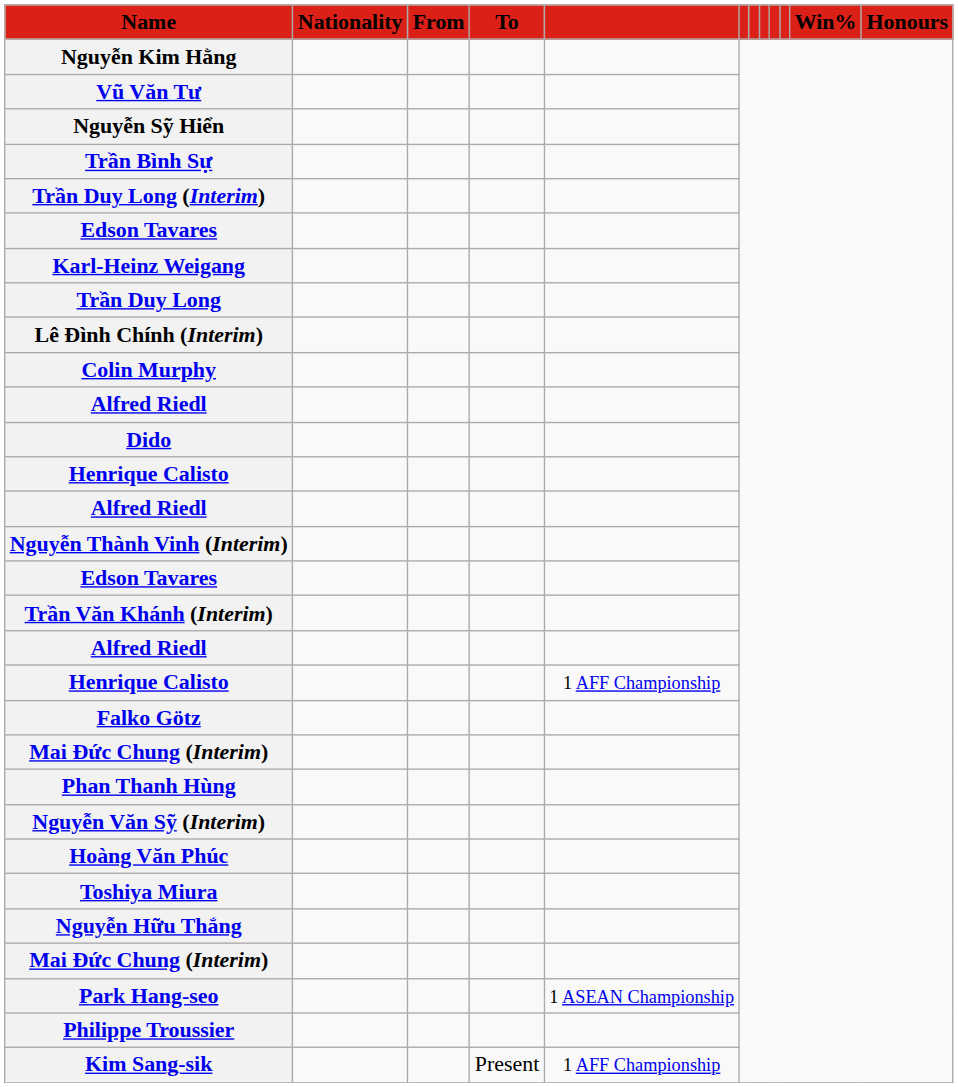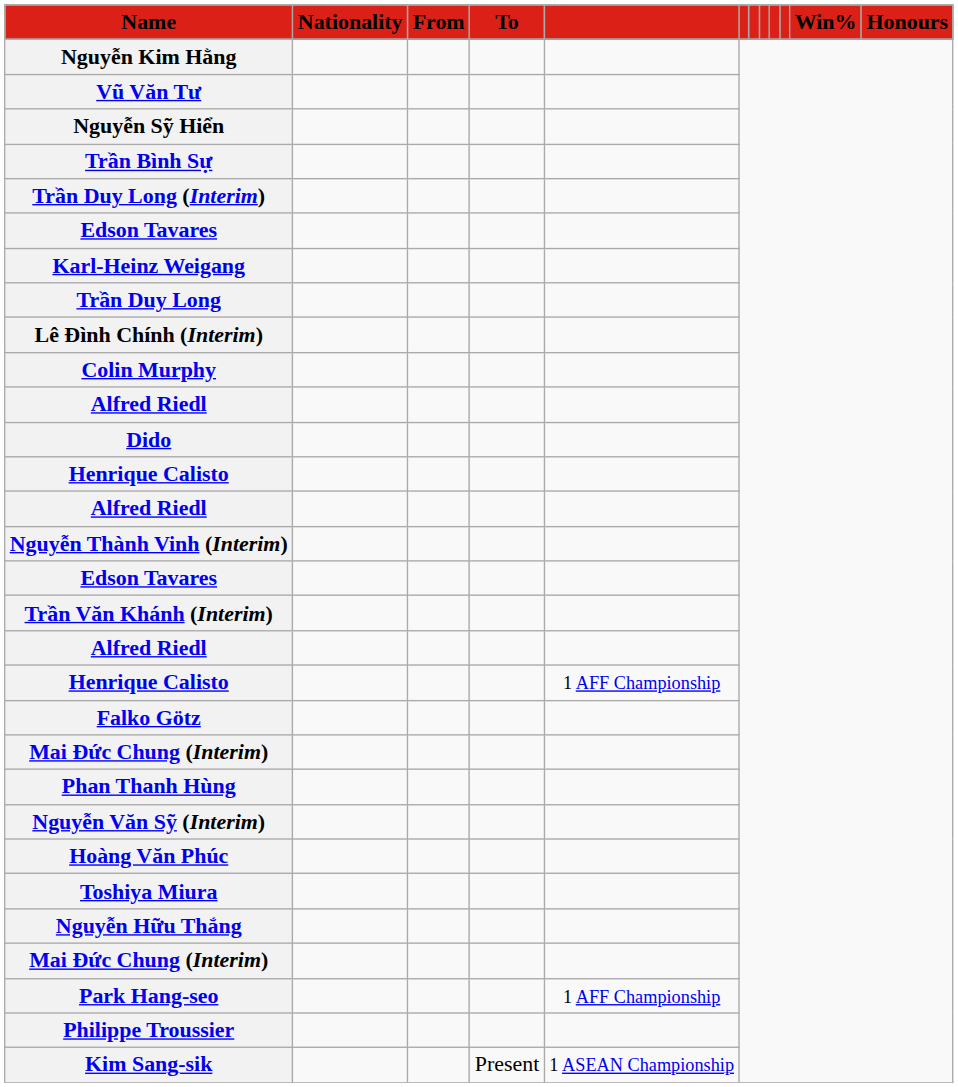Park Hang-seo | column 5: 1 ASEAN Championship -> 1 AFF Championship
Kim Sang-sik | column 5: 1 AFF Championship -> 1 ASEAN Championship
